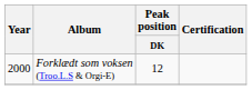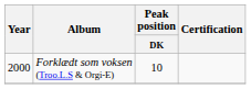Forklædt som voksen (Troo.L.S & Orgi-E) | Peak position / DK: 12 -> 10
